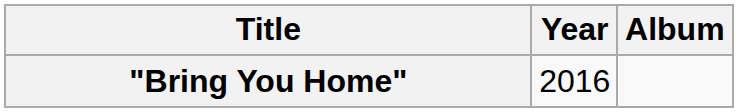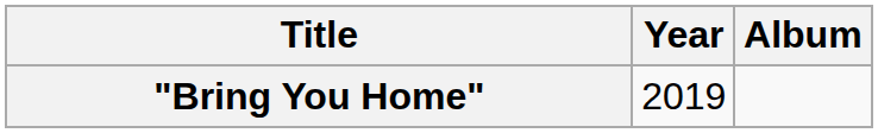"Bring You Home" | Year: 2016 -> 2019
